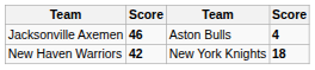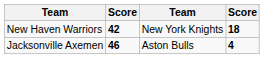rows swapped: New Haven Warriors <-> Jacksonville Axemen
